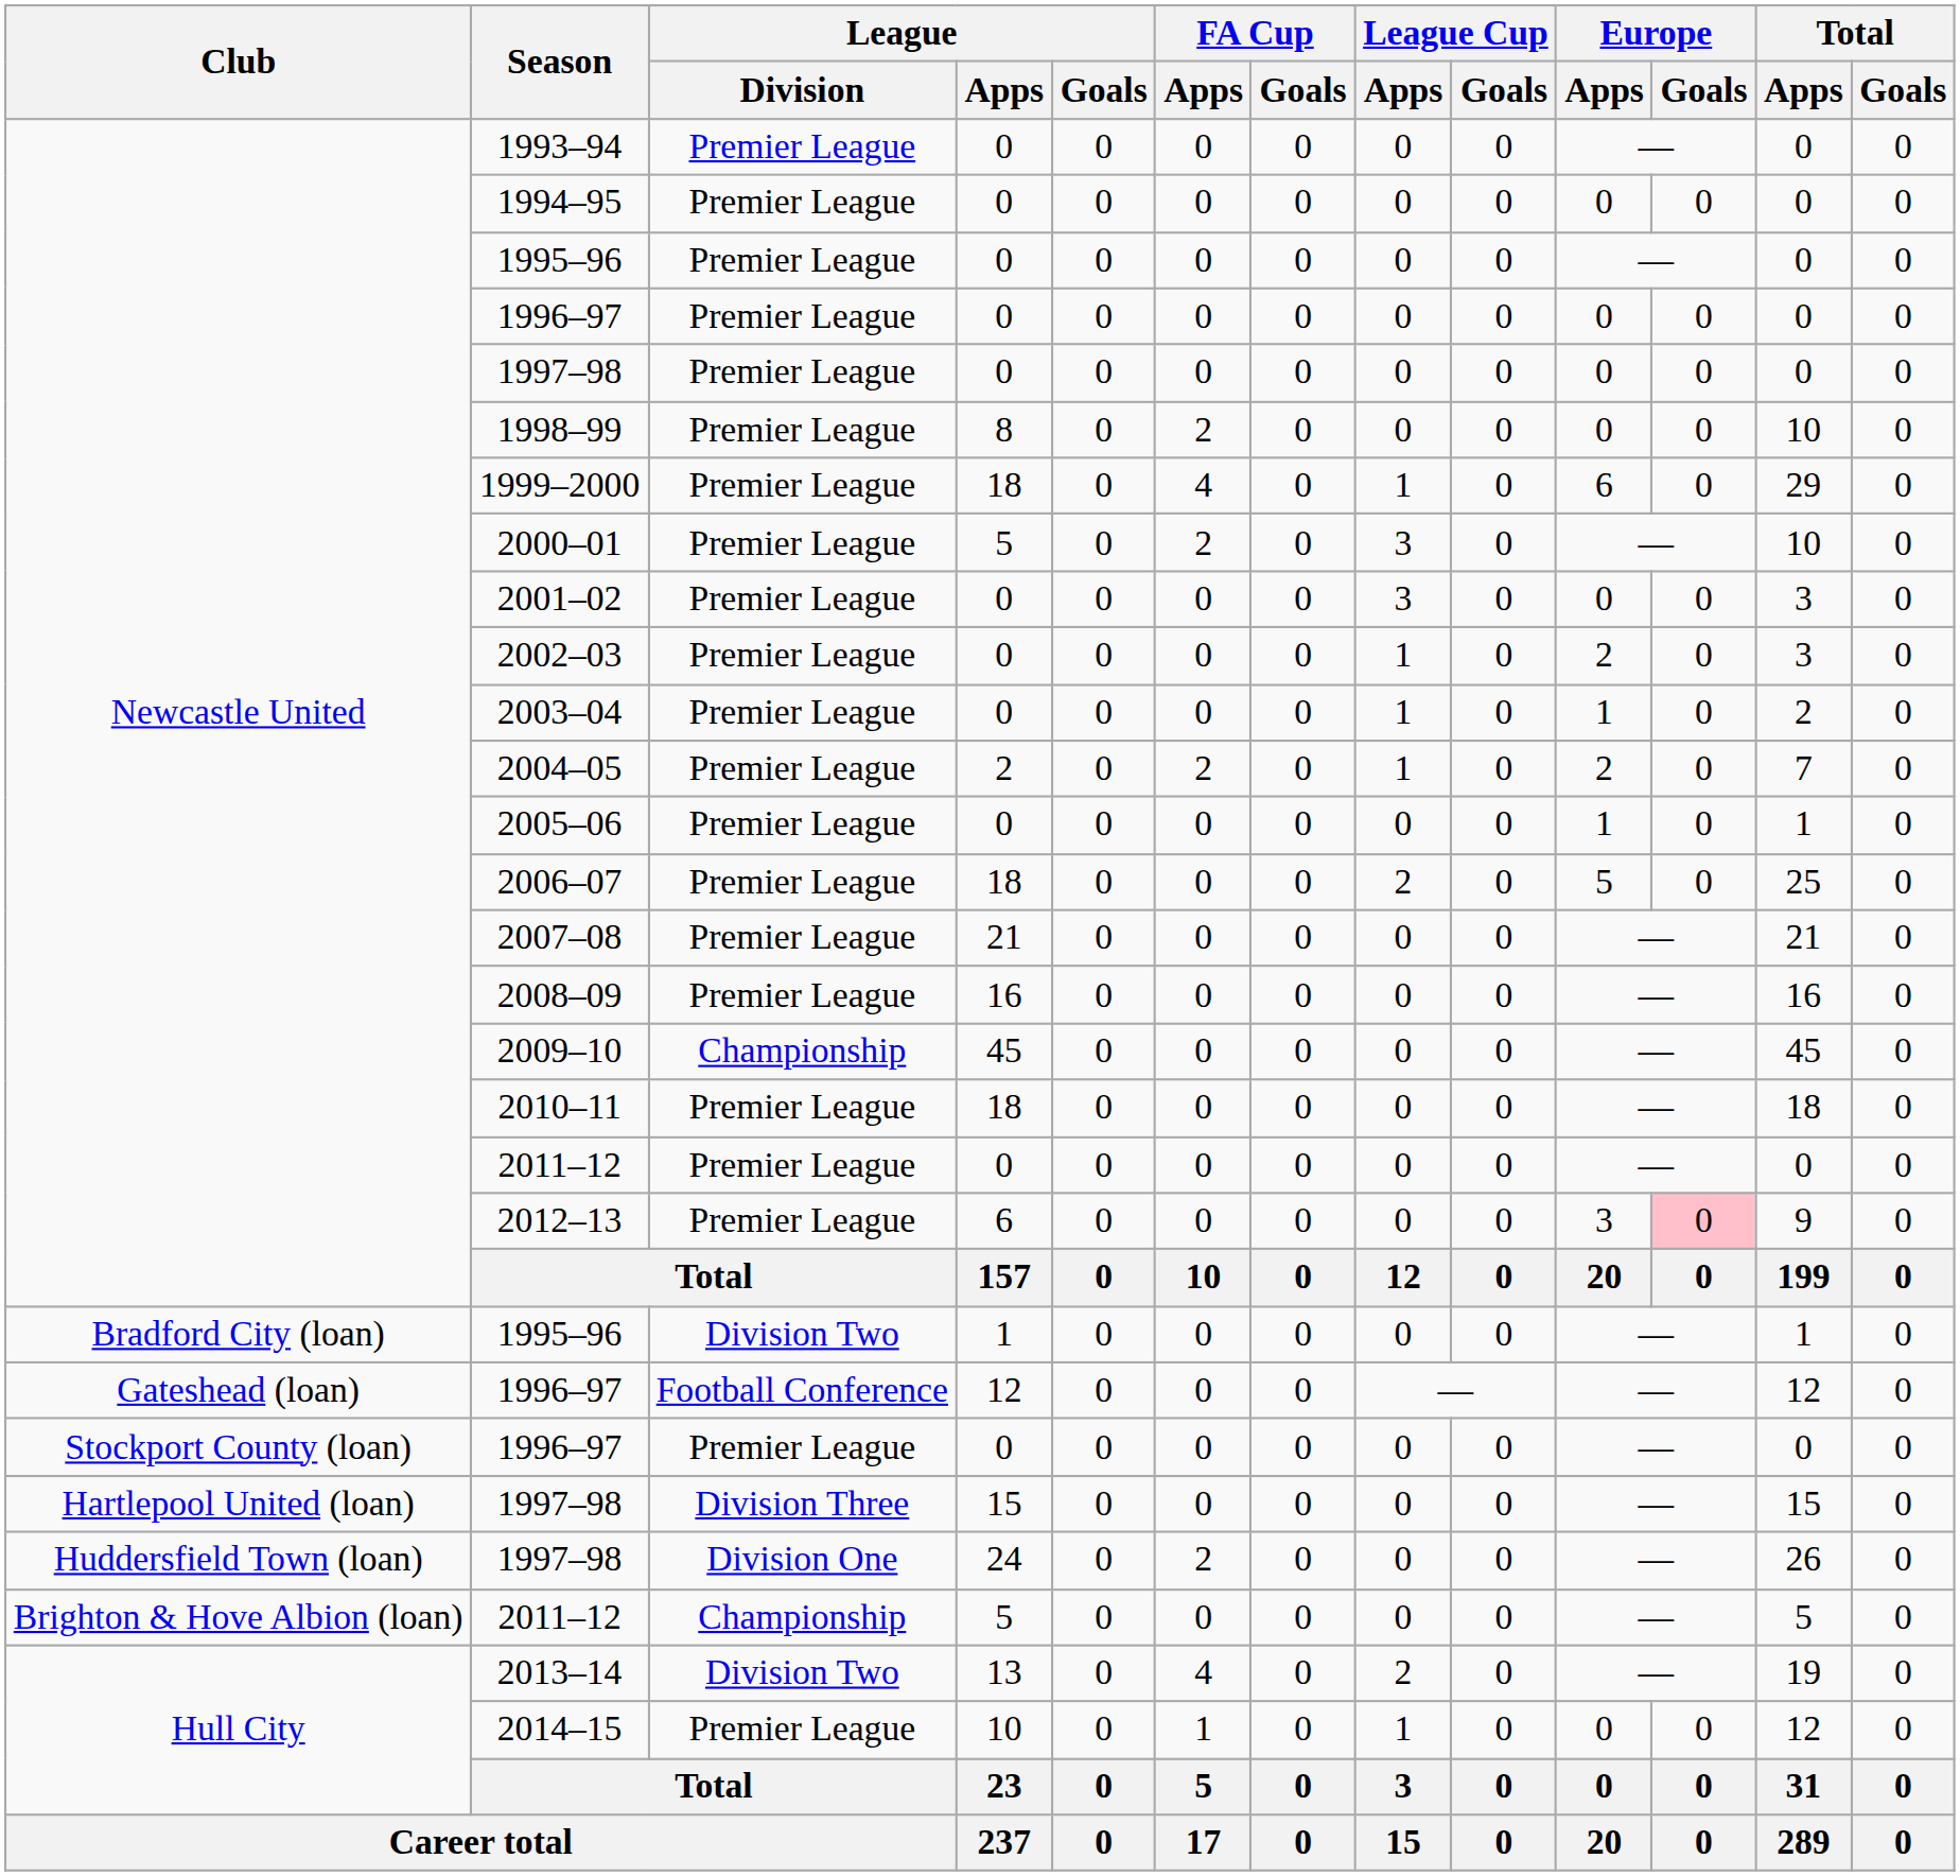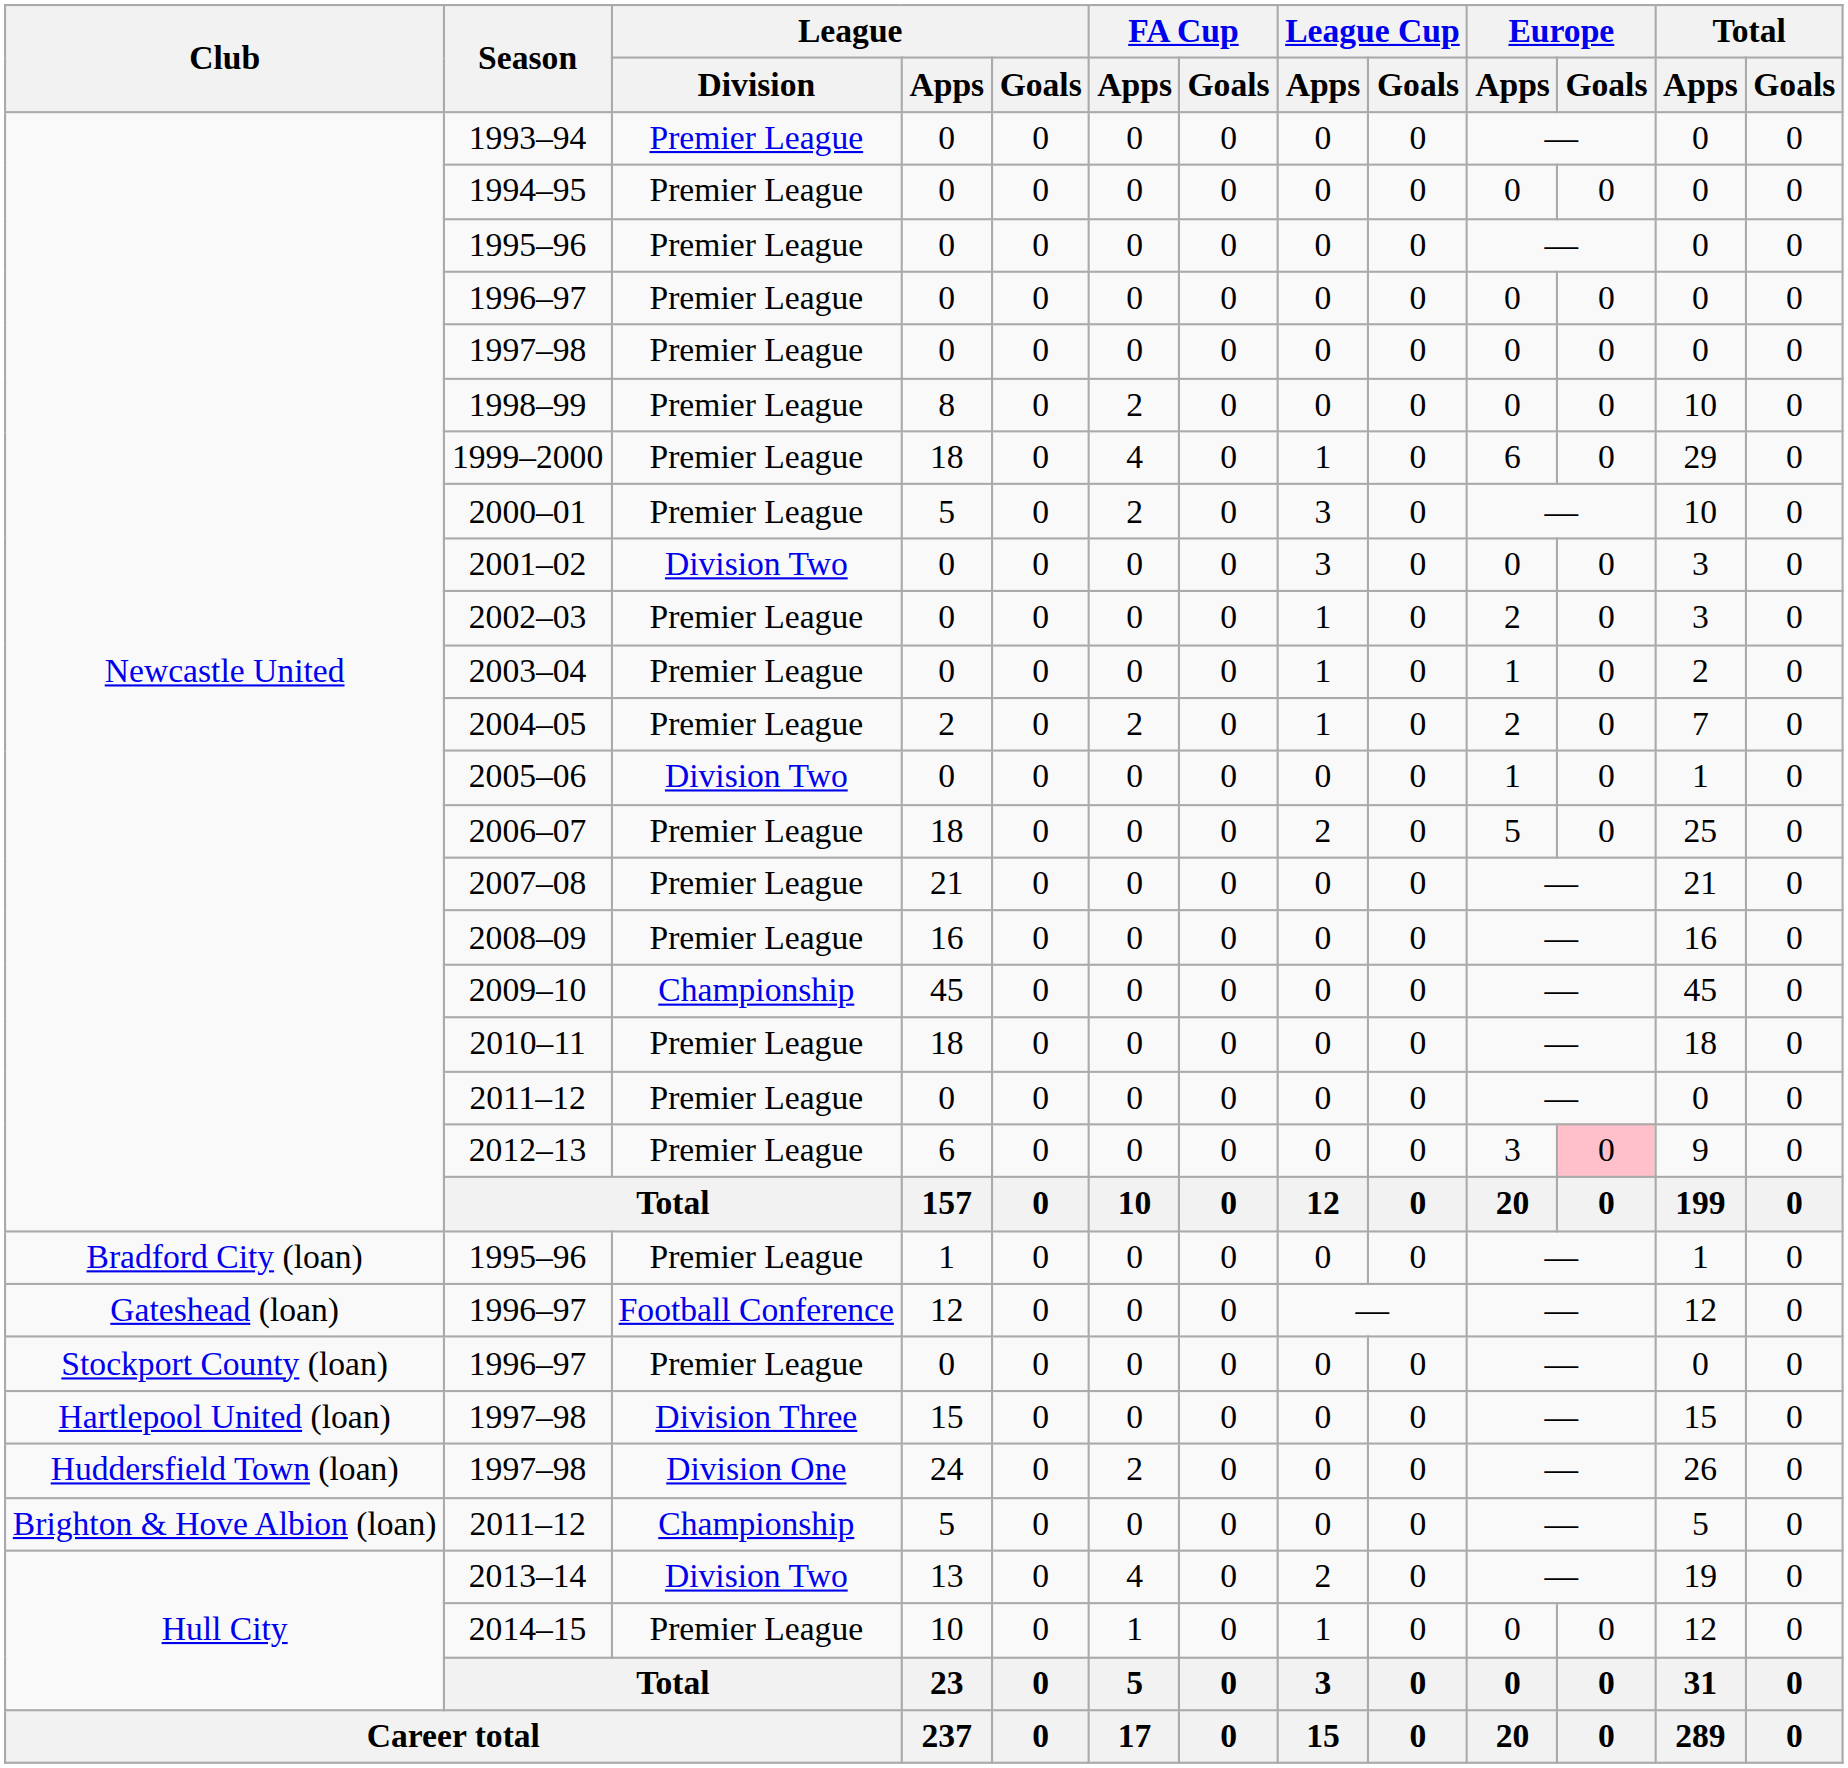2001–02 | League / Division: Premier League -> Division Two
2005–06 | League / Division: Premier League -> Division Two
Bradford City (loan) / 1995–96 | League / Division: Division Two -> Premier League
